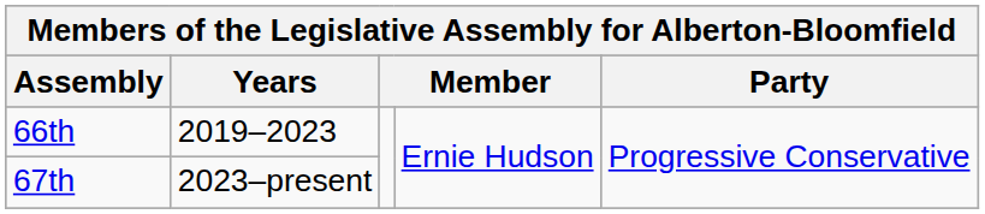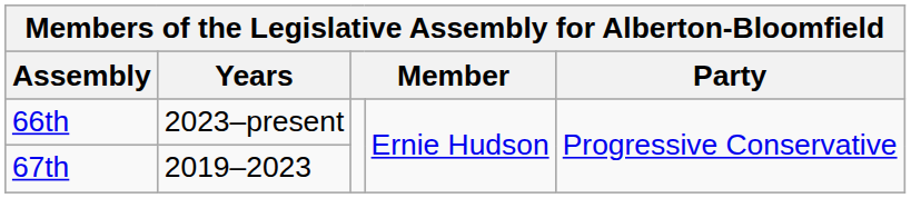66th | Years: 2019–2023 -> 2023–present
67th | Years: 2023–present -> 2019–2023
